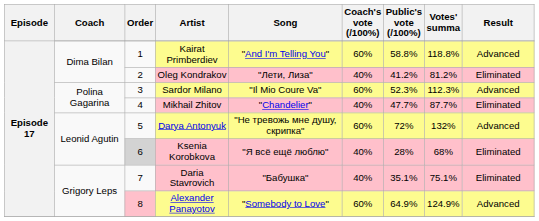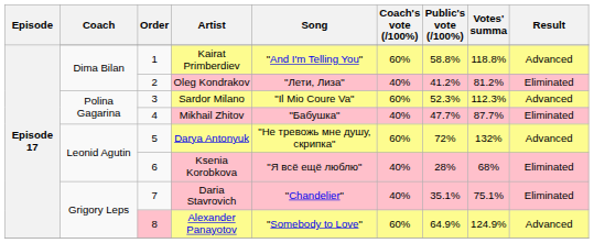Mikhail Zhitov | Song: "Chandelier" -> "Бабушка"
Ksenia Korobkova | Order: lightgrey background -> no background
Daria Stavrovich | Song: "Бабушка" -> "Chandelier"
